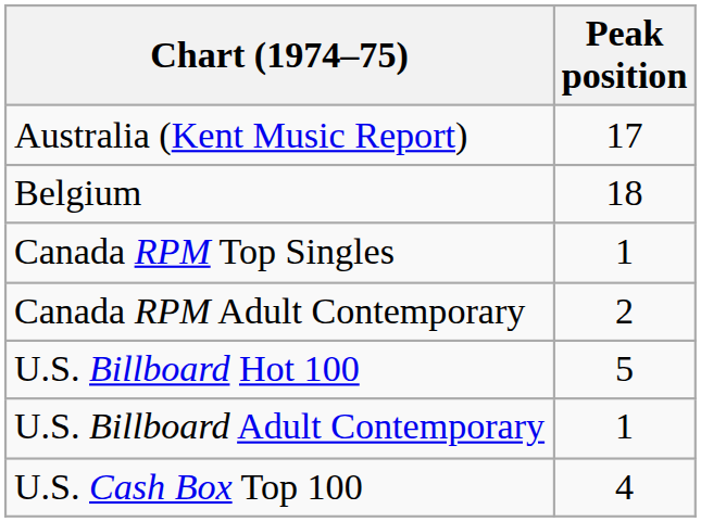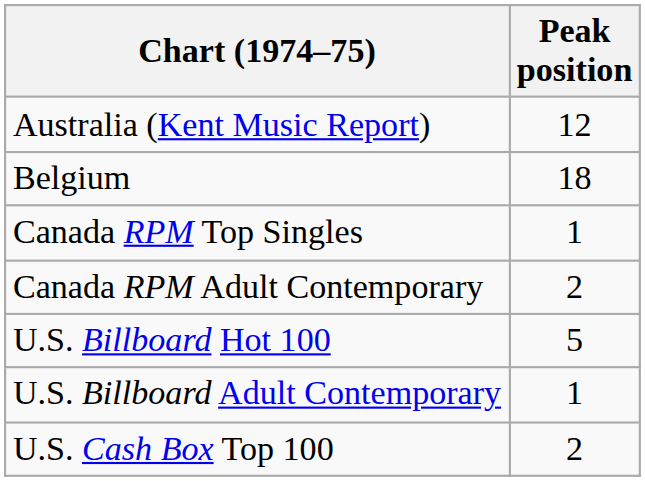Australia (Kent Music Report) | Peak position: 17 -> 12
U.S. Cash Box Top 100 | Peak position: 4 -> 2
